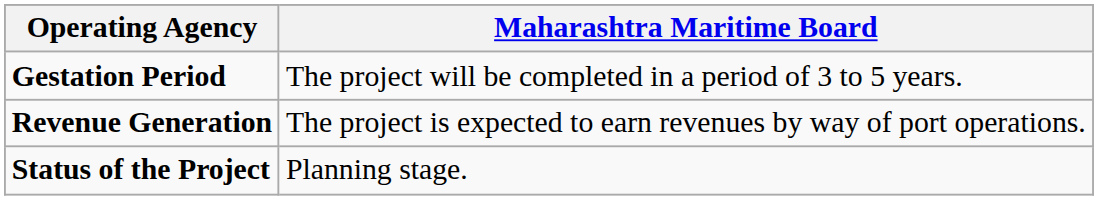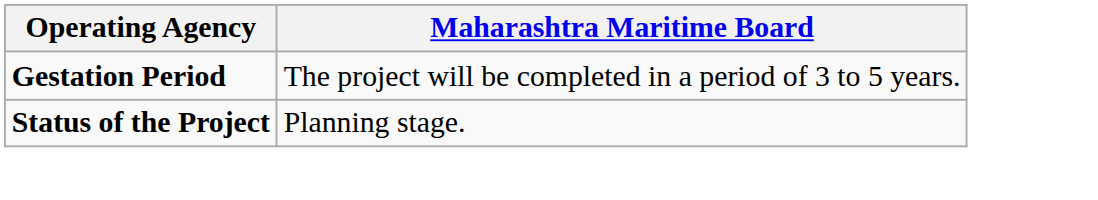- row: Revenue Generation | The project is expected to earn revenues by way of port operations.
